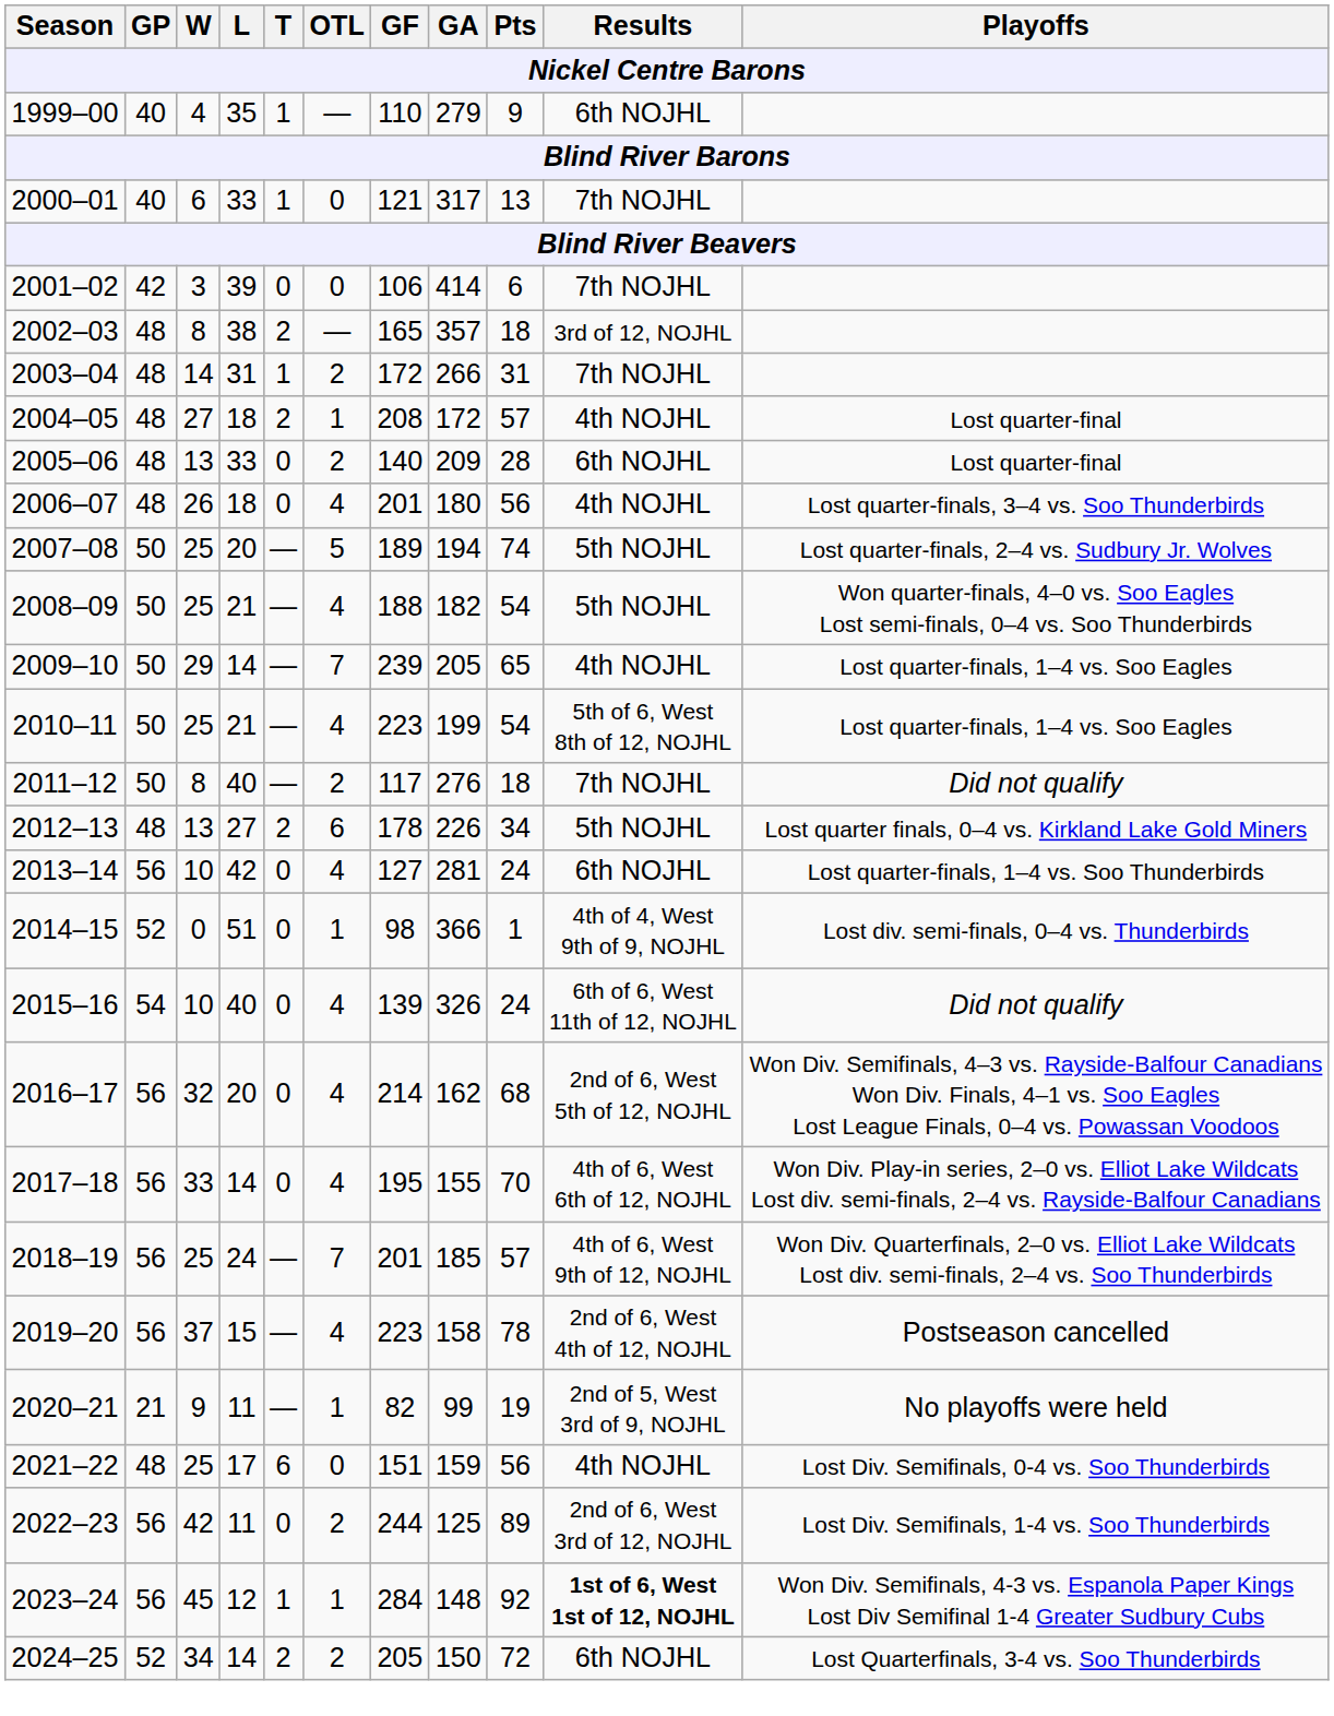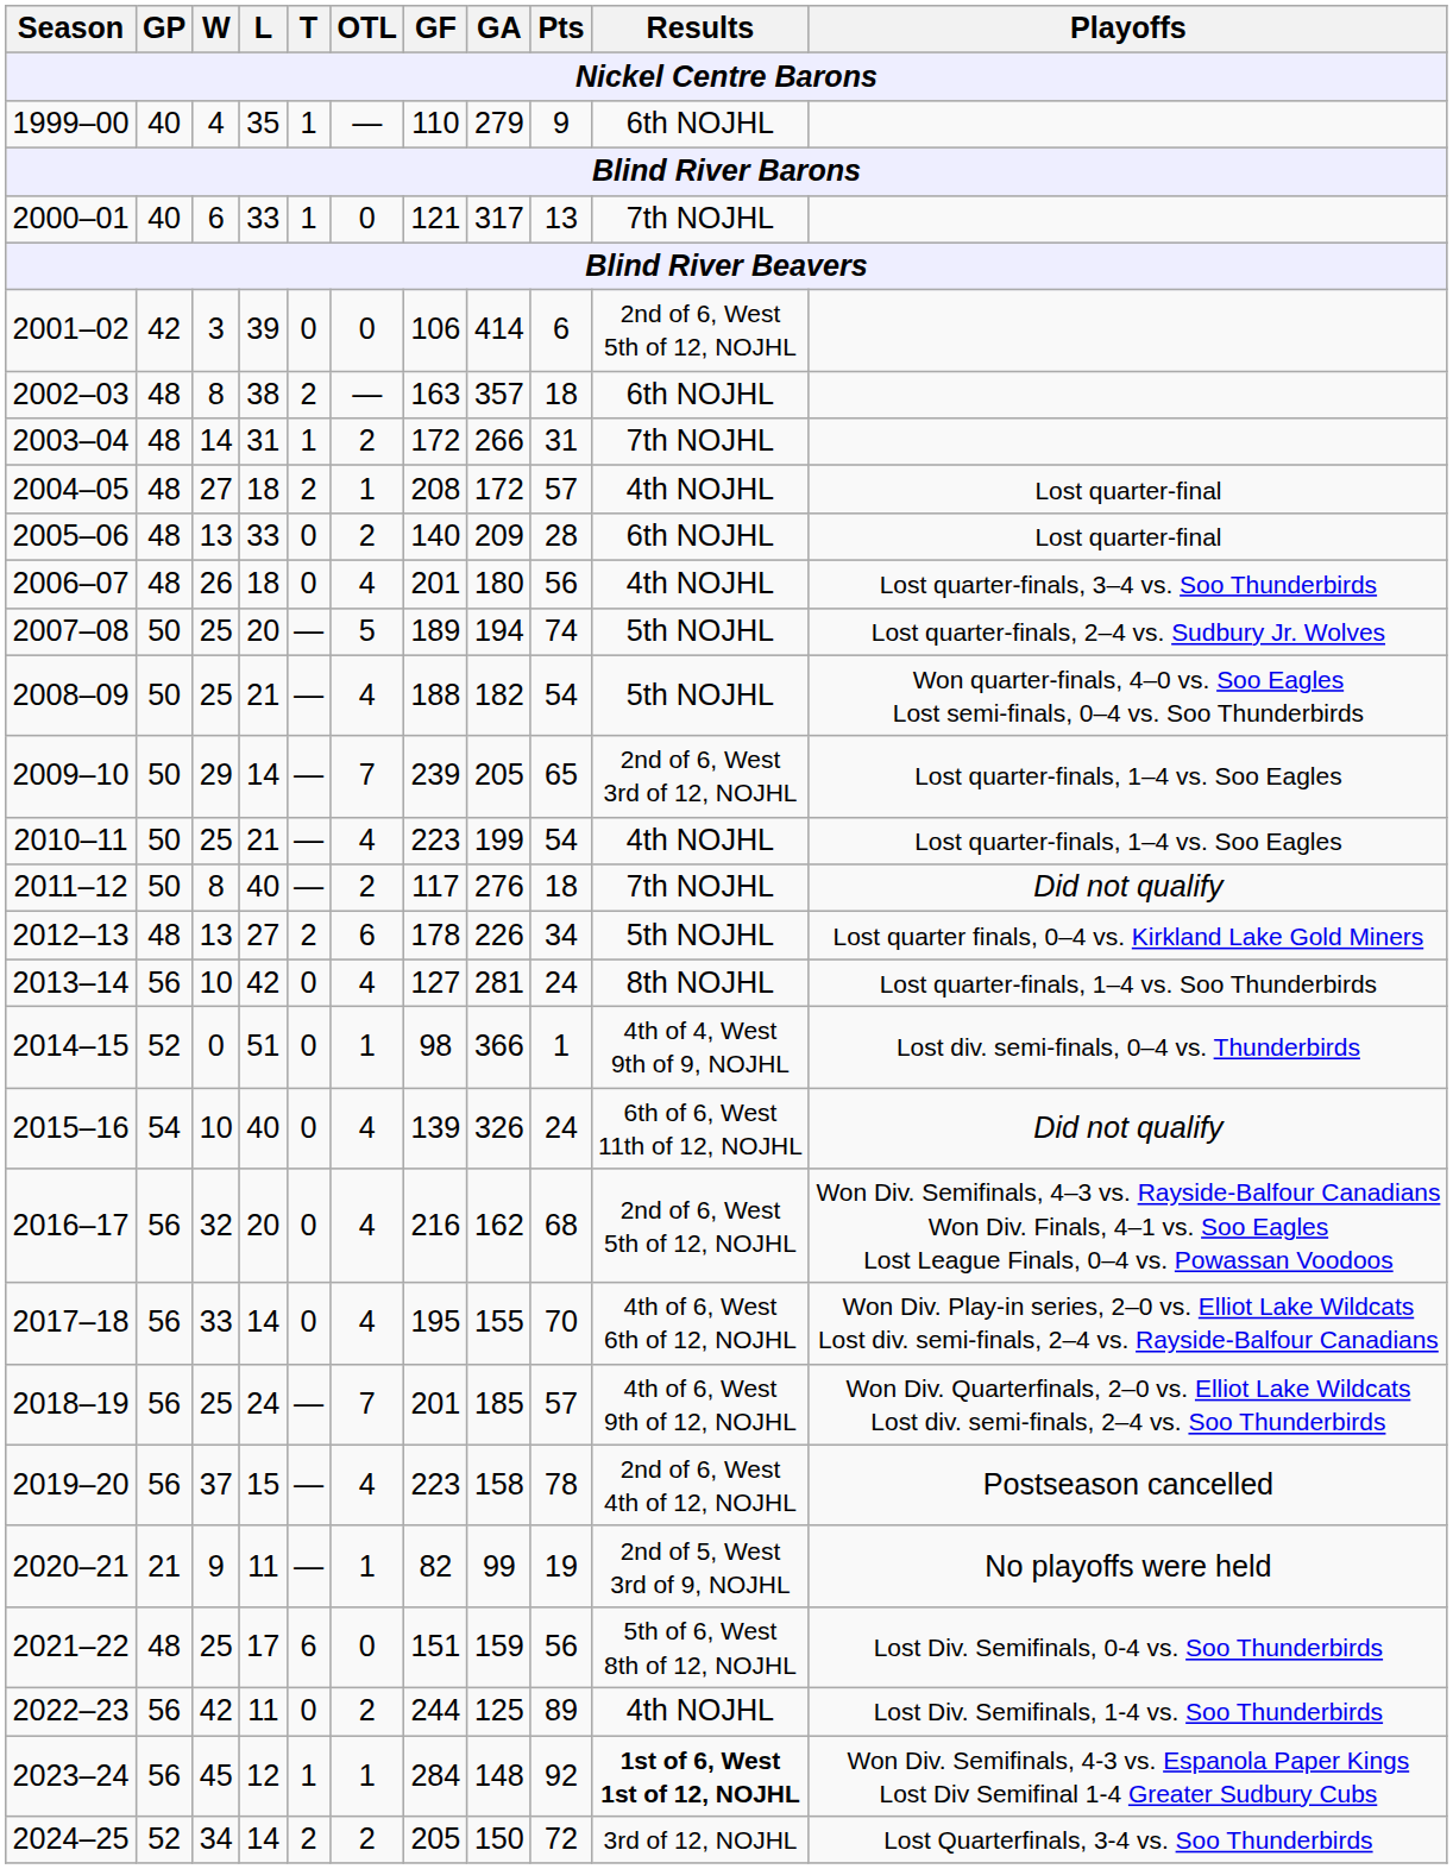2001–02 | Results: 7th NOJHL -> 2nd of 6, West 5th of 12, NOJHL
2002–03 | GF: 165 -> 163
2002–03 | Results: 3rd of 12, NOJHL -> 6th NOJHL
2009–10 | Results: 4th NOJHL -> 2nd of 6, West 3rd of 12, NOJHL
2010–11 | Results: 5th of 6, West 8th of 12, NOJHL -> 4th NOJHL
2013–14 | Results: 6th NOJHL -> 8th NOJHL
2016–17 | GF: 214 -> 216
2021–22 | Results: 4th NOJHL -> 5th of 6, West 8th of 12, NOJHL
2022–23 | Results: 2nd of 6, West 3rd of 12, NOJHL -> 4th NOJHL
2024–25 | Results: 6th NOJHL -> 3rd of 12, NOJHL
